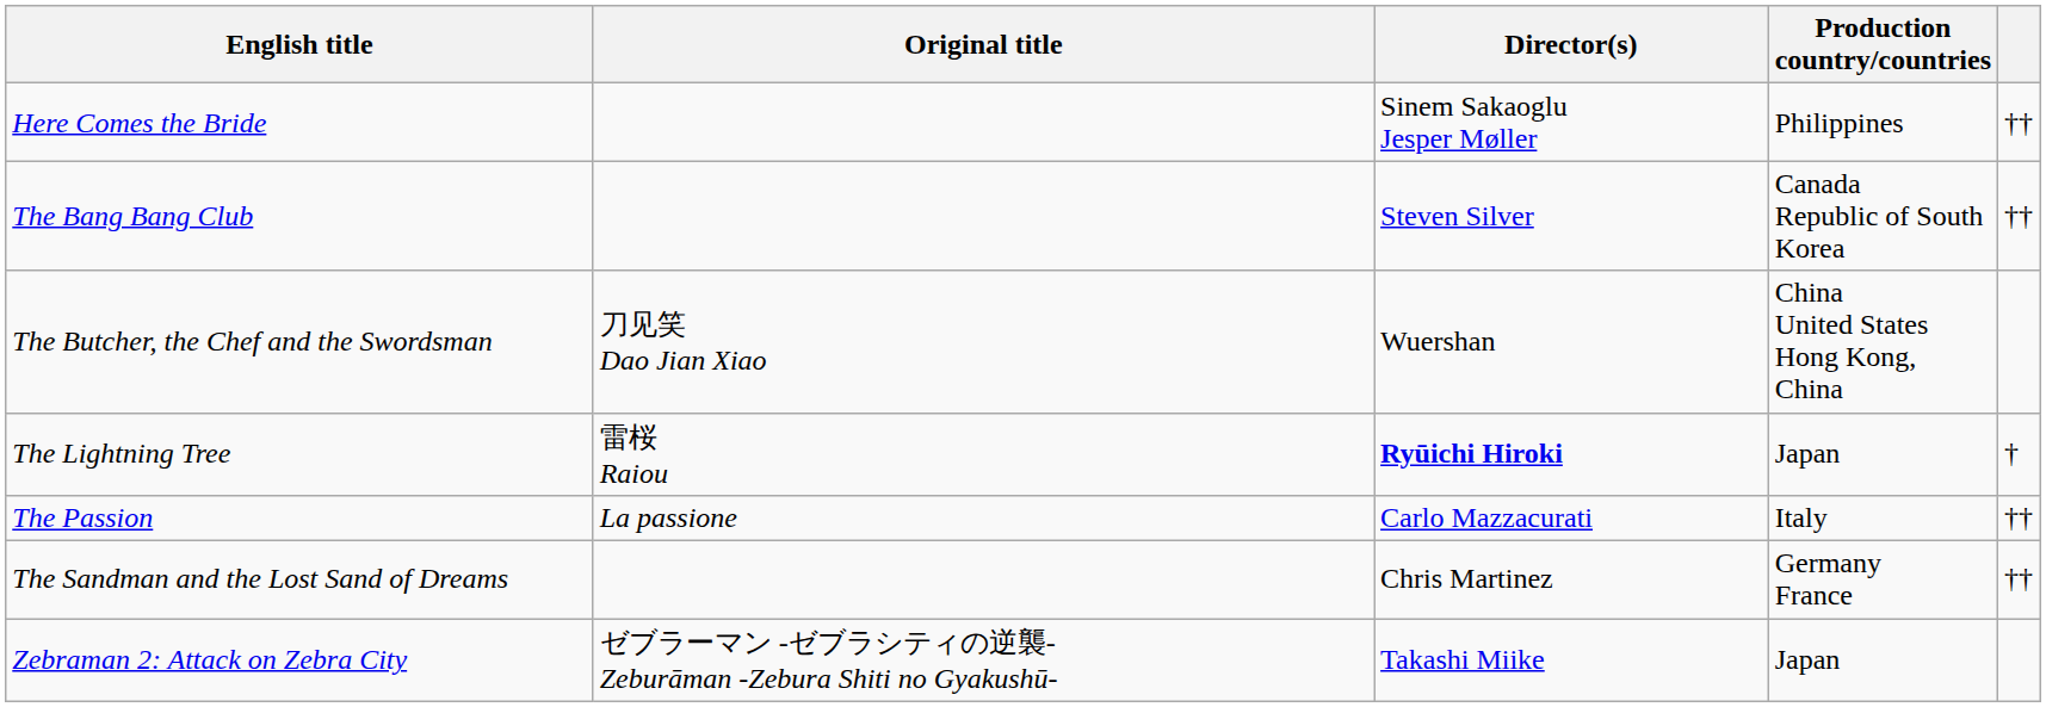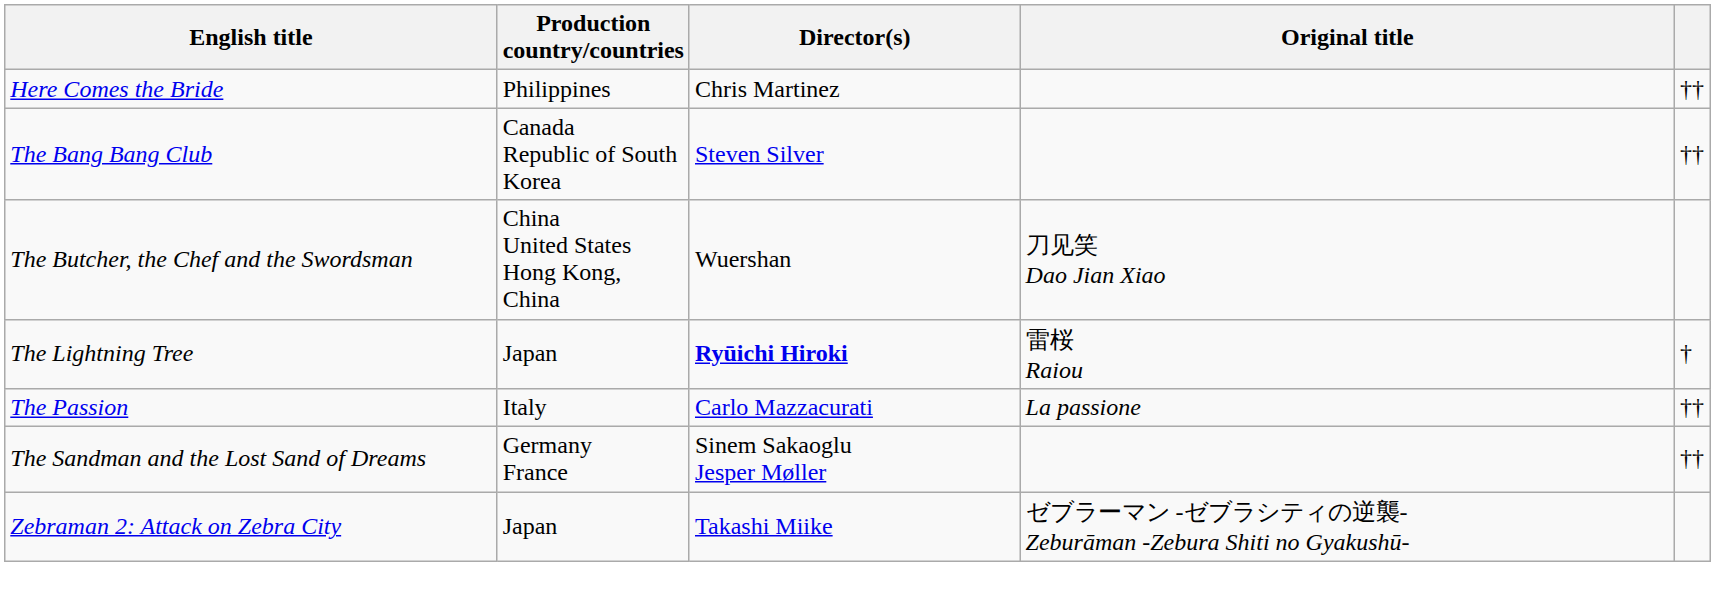columns swapped: Original title <-> Production country/countries
Here Comes the Bride | Director(s): Sinem Sakaoglu Jesper Møller -> Chris Martinez
The Sandman and the Lost Sand of Dreams | Director(s): Chris Martinez -> Sinem Sakaoglu Jesper Møller
